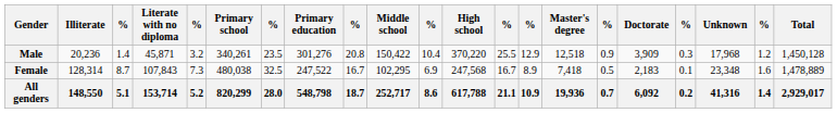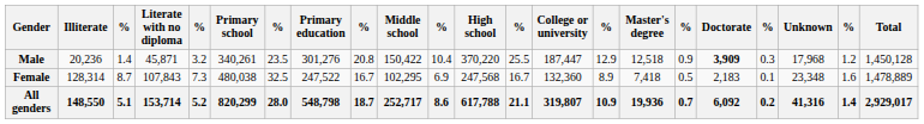+ column: College or university | 187,447 | 132,360 | 319,807
Male | Doctorate: normal -> bold
